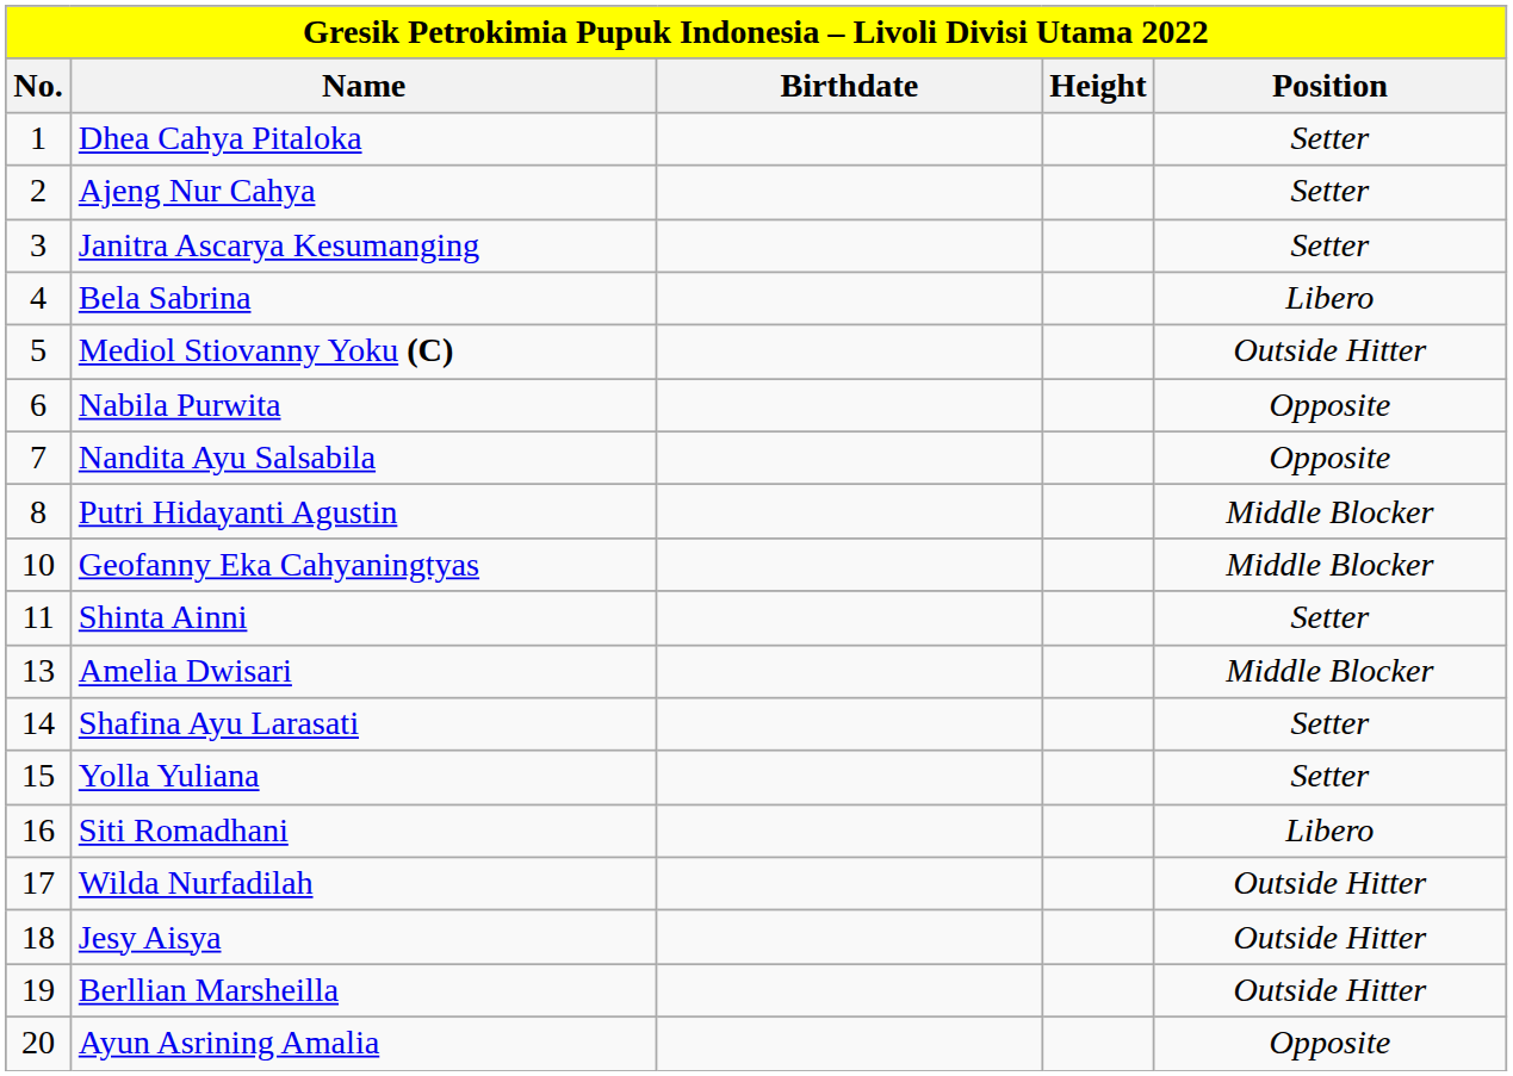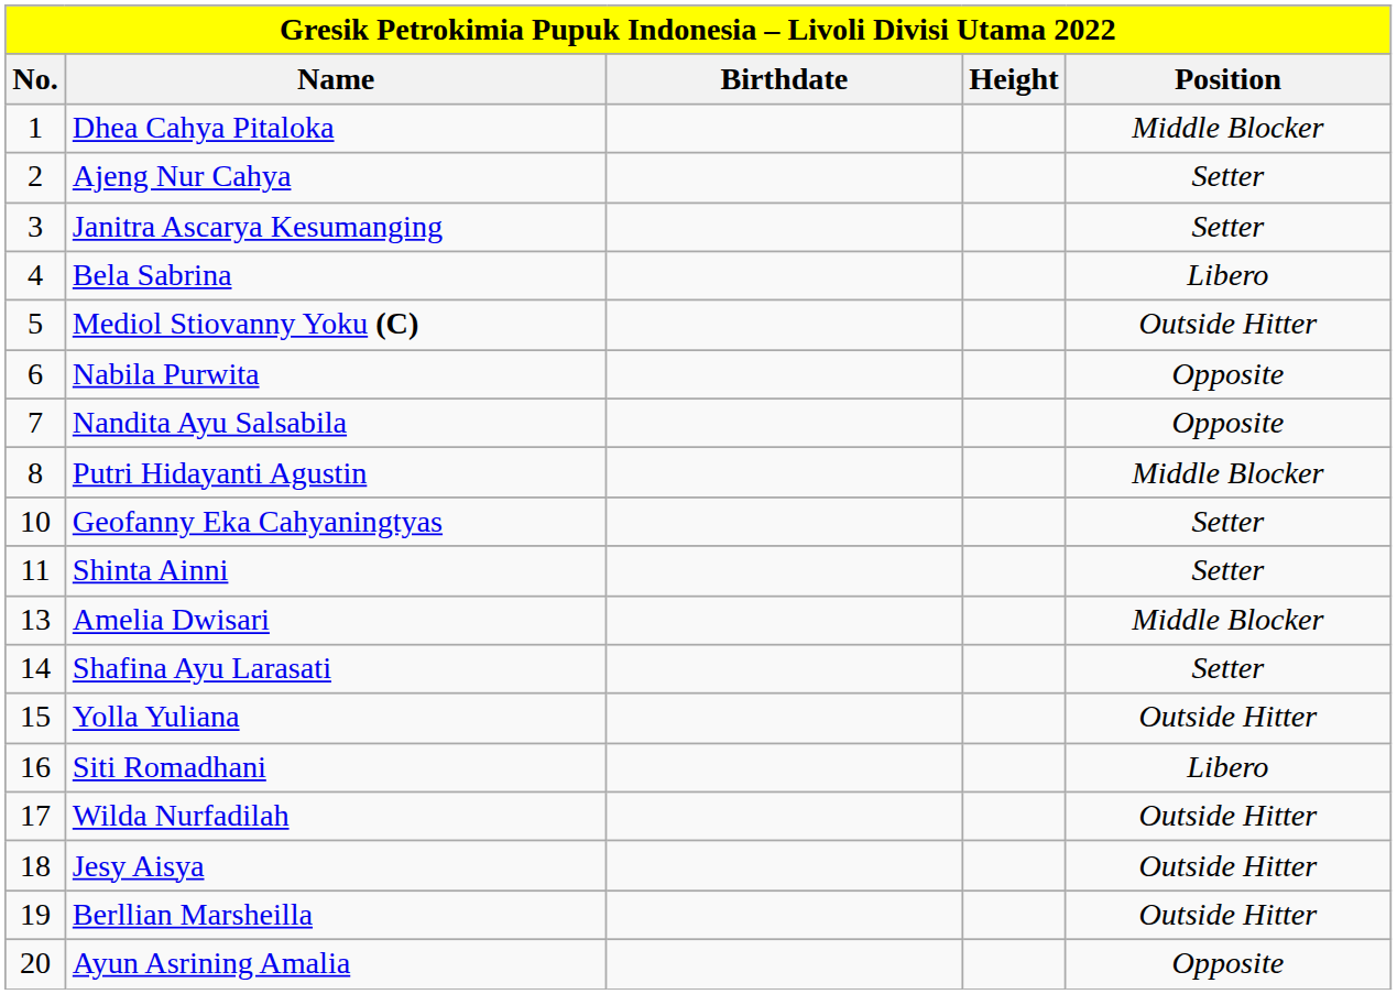Dhea Cahya Pitaloka | Position: Setter -> Middle Blocker
Geofanny Eka Cahyaningtyas | Position: Middle Blocker -> Setter
Yolla Yuliana | Position: Setter -> Outside Hitter
